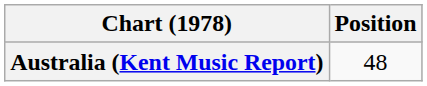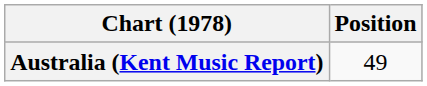Australia (Kent Music Report) | Position: 48 -> 49
